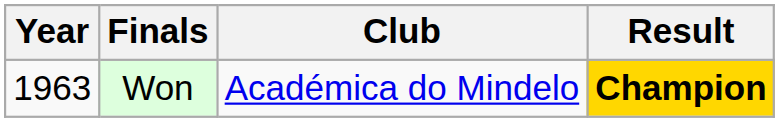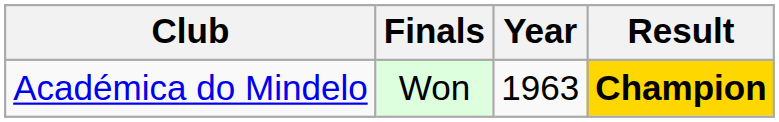columns swapped: Year <-> Club
